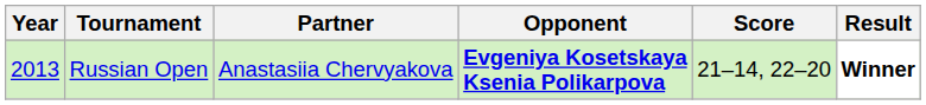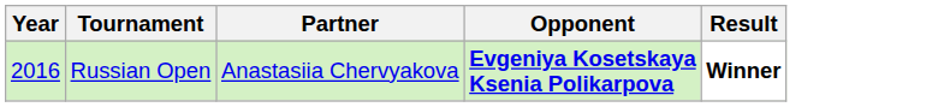- column: Score | 21–14, 22–20
Russian Open | Year: 2013 -> 2016
